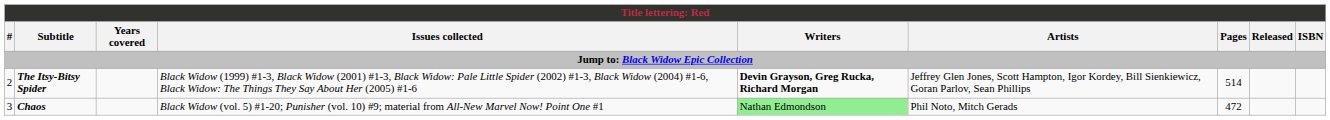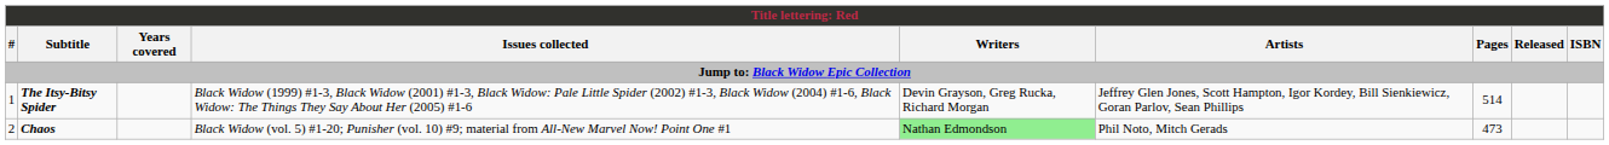The Itsy-Bitsy Spider | #: 2 -> 1
The Itsy-Bitsy Spider | Writers: bold -> normal
Chaos | #: 3 -> 2
Chaos | Pages: 472 -> 473
